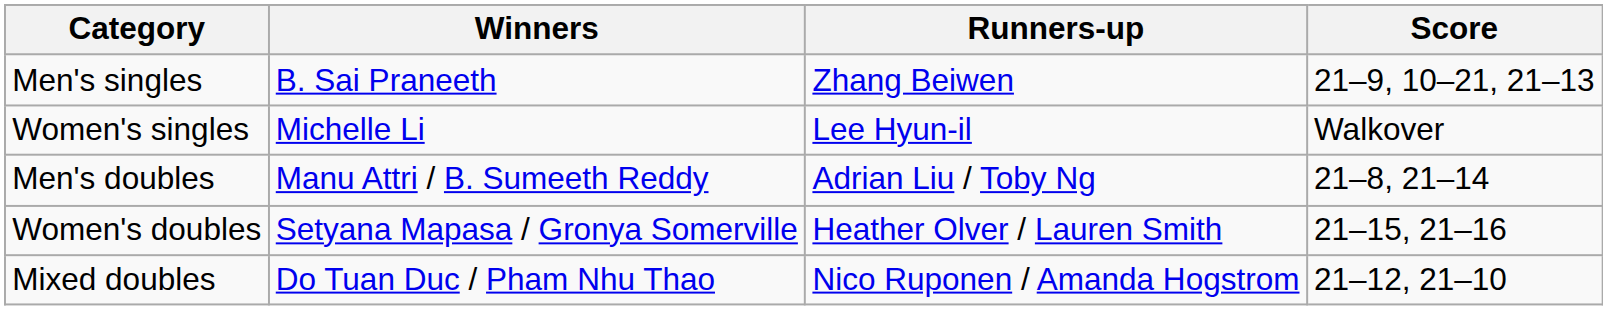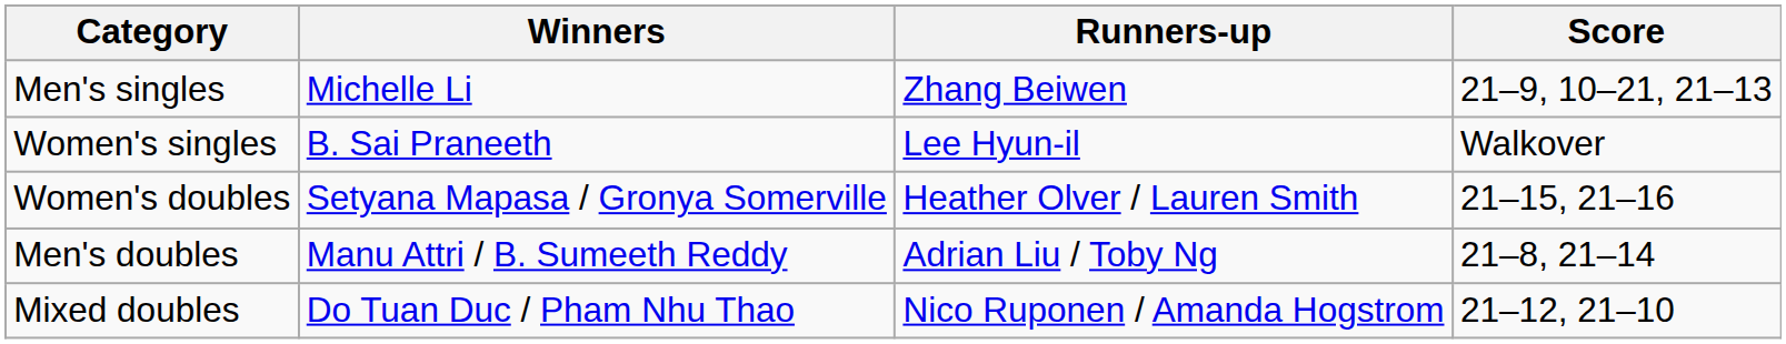Men's singles | Winners: B. Sai Praneeth -> Michelle Li
Women's singles | Winners: Michelle Li -> B. Sai Praneeth
rows swapped: Men's doubles <-> Women's doubles
